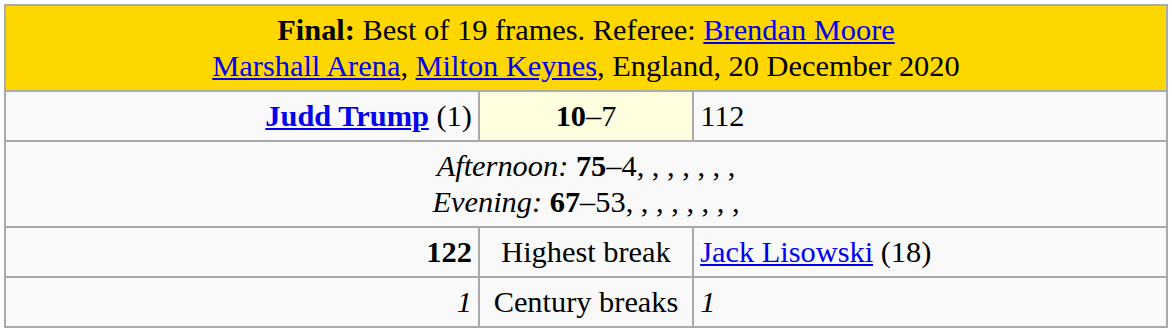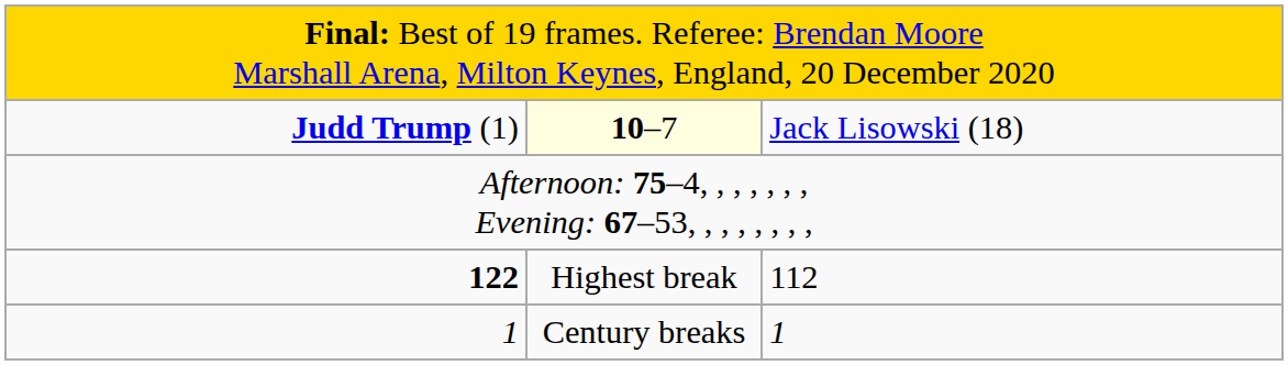Judd Trump (1) | column 3: 112 -> Jack Lisowski (18)
122 | column 3: Jack Lisowski (18) -> 112
